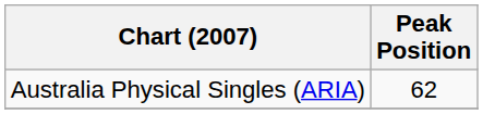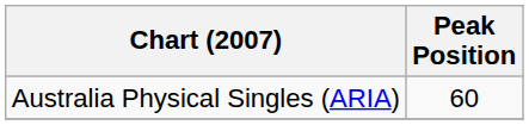Australia Physical Singles (ARIA) | Peak Position: 62 -> 60
